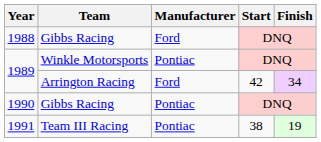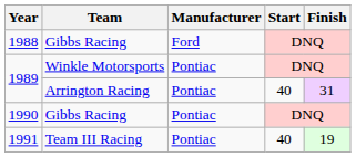1989 / Arrington Racing | Manufacturer: Ford -> Pontiac
1989 / Arrington Racing | Start: 42 -> 40
1989 / Arrington Racing | Finish: 34 -> 31
1991 | Start: 38 -> 40
